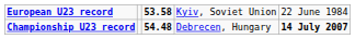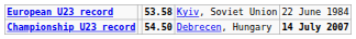Championship U23 record | column 3: 54.48 -> 54.50
